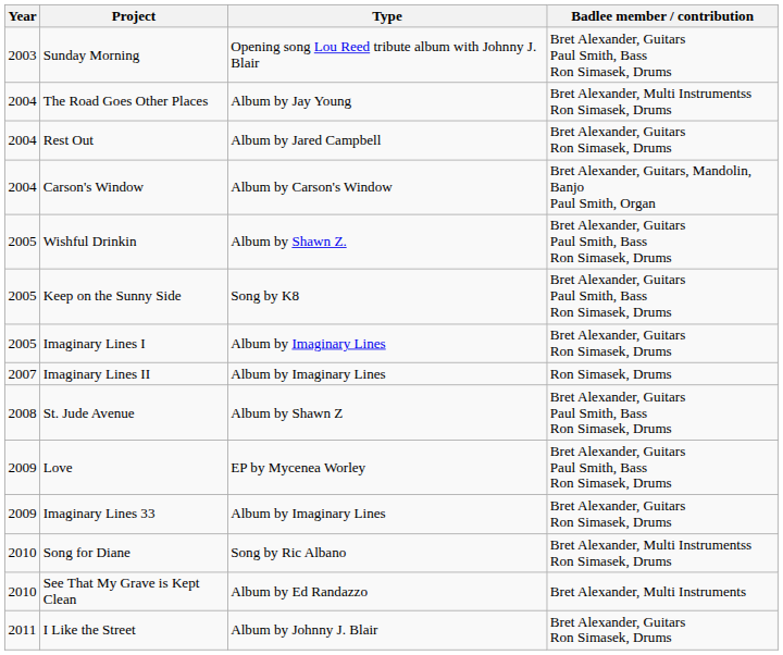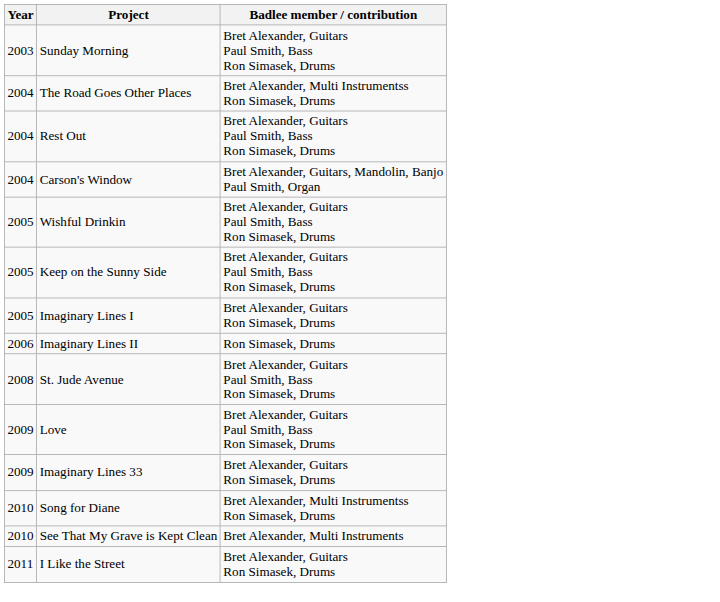- column: Type | Opening song Lou Reed tribute album with Johnny J. Blair | Album by Jay Young | Album by Jared Campbell | Album by Carson's Window | Album by Shawn Z. | Song by K8 | Album by Imaginary Lines | Album by Imaginary Lines | Album by Shawn Z | EP by Mycenea Worley | Album by Imaginary Lines | Song by Ric Albano | Album by Ed Randazzo | Album by Johnny J. Blair
Rest Out | Badlee member / contribution: Bret Alexander, Guitars Ron Simasek, Drums -> Bret Alexander, Guitars Paul Smith, Bass Ron Simasek, Drums
Imaginary Lines II | Year: 2007 -> 2006
